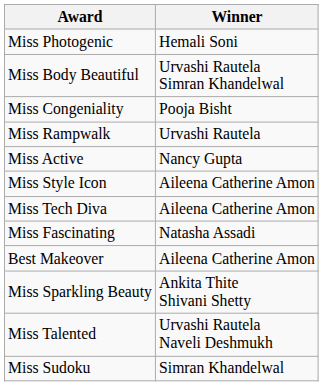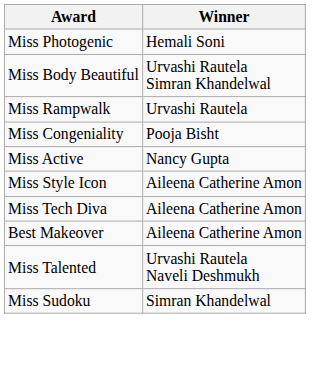rows swapped: Miss Congeniality <-> Miss Rampwalk
- row: Miss Fascinating | Natasha Assadi
- row: Miss Sparkling Beauty | Ankita Thite Shivani Shetty
